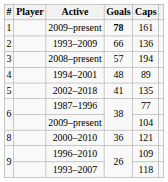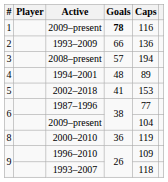1 / 2009–present | Caps: 161 -> 116
2002–2018 | Caps: 135 -> 153
2000–2010 | Caps: 121 -> 119
